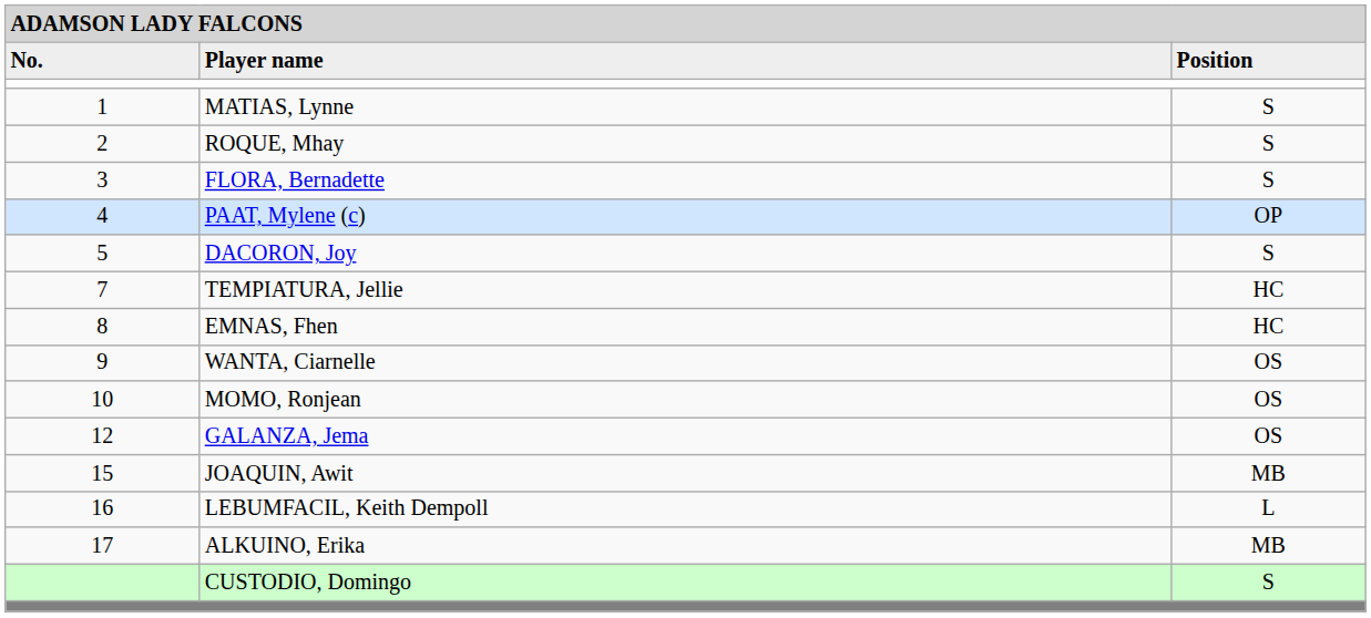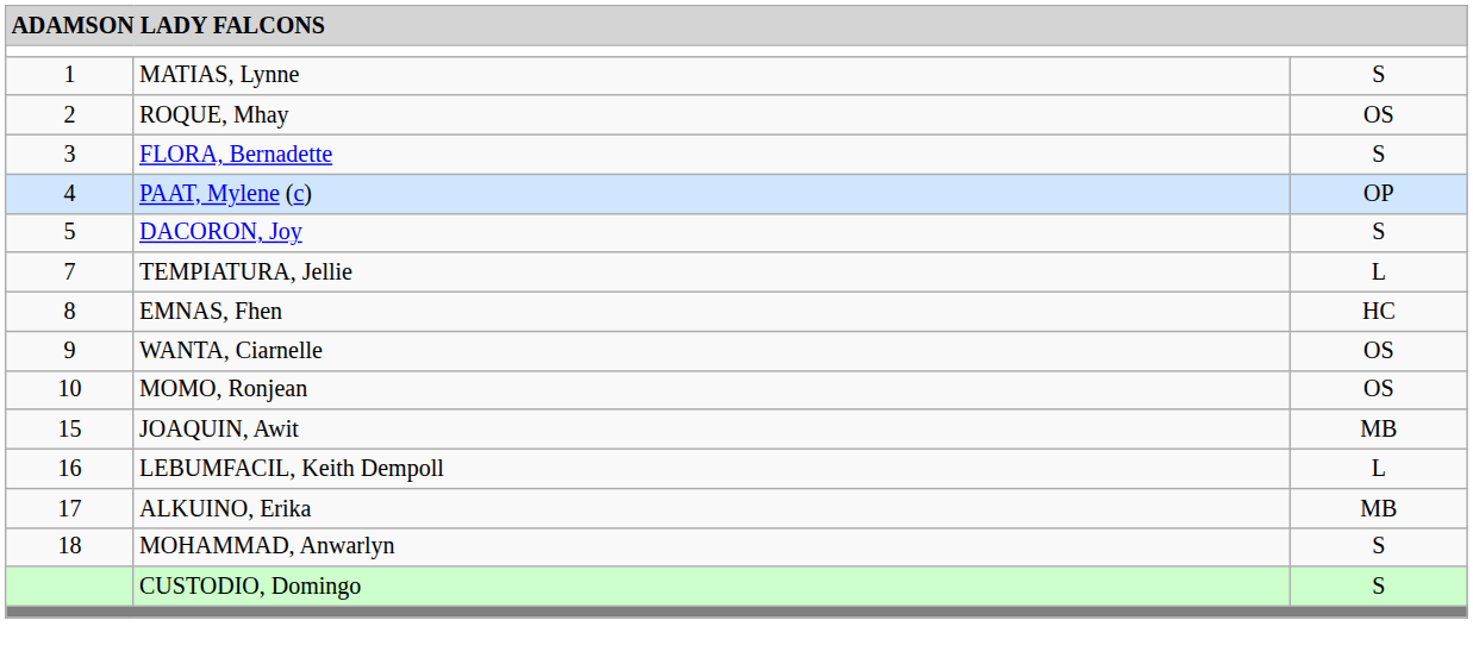- row: No. | Player name | Position
ROQUE, Mhay | column 3: S -> OS
TEMPIATURA, Jellie | column 3: HC -> L
- row: 12 | GALANZA, Jema | OS
+ row: 18 | MOHAMMAD, Anwarlyn | S
